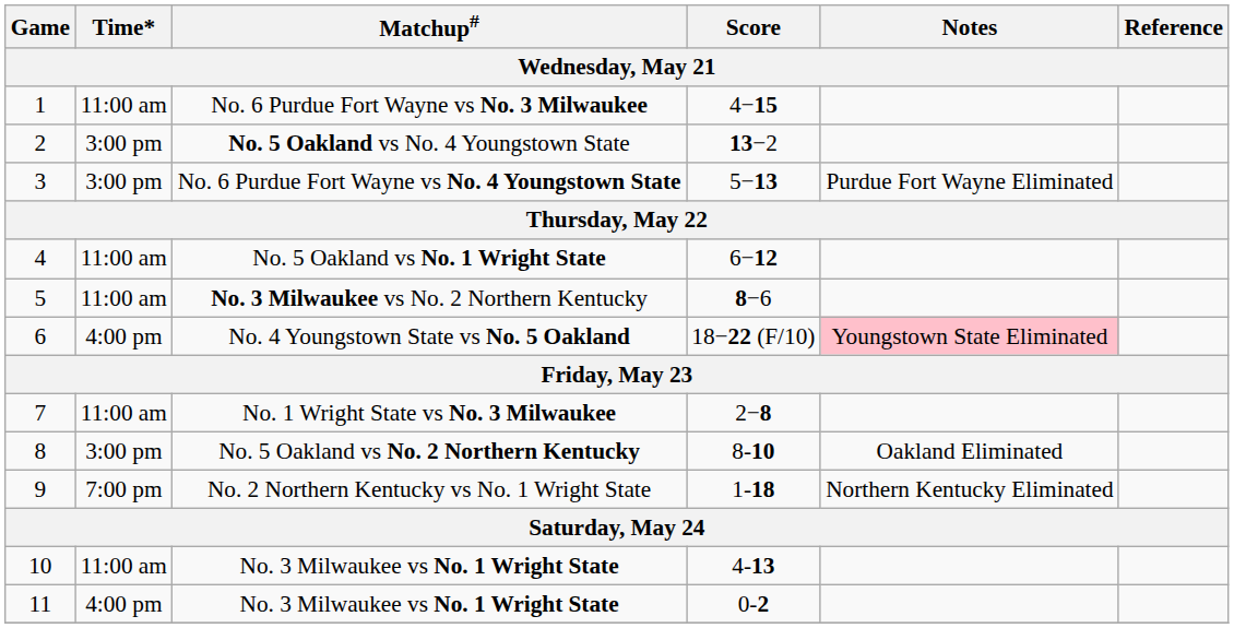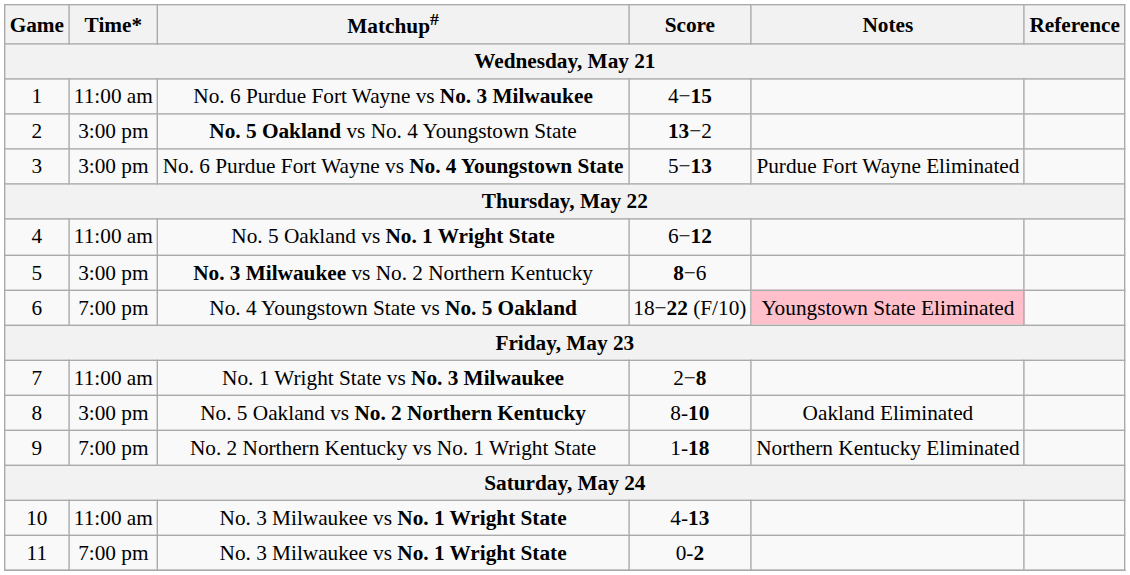No. 3 Milwaukee vs No. 2 Northern Kentucky | Time*: 11:00 am -> 3:00 pm
No. 4 Youngstown State vs No. 5 Oakland | Time*: 4:00 pm -> 7:00 pm
11 / No. 3 Milwaukee vs No. 1 Wright State | Time*: 4:00 pm -> 7:00 pm
